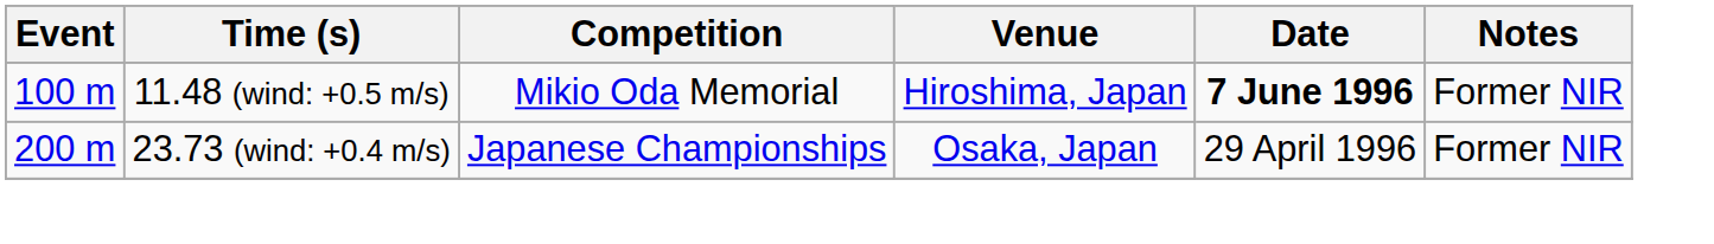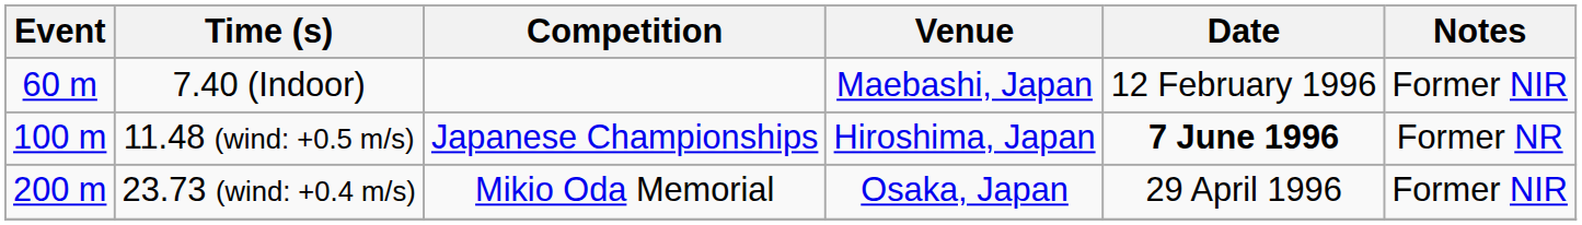+ row: 60 m | 7.40 (Indoor) | Maebashi, Japan | 12 February 1996 | Former NIR
11.48 (wind: +0.5 m/s) | Competition: Mikio Oda Memorial -> Japanese Championships
11.48 (wind: +0.5 m/s) | Notes: Former NIR -> Former NR
23.73 (wind: +0.4 m/s) | Competition: Japanese Championships -> Mikio Oda Memorial
